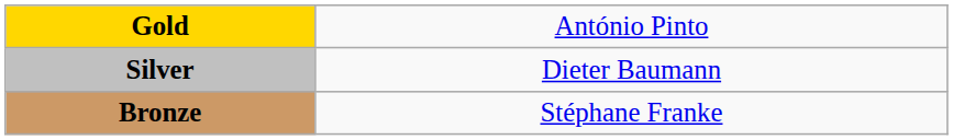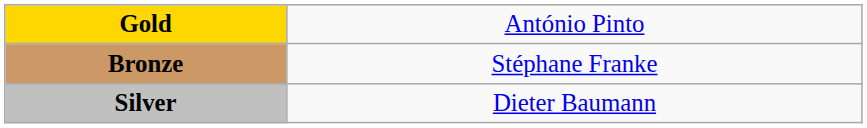rows swapped: Silver <-> Bronze
